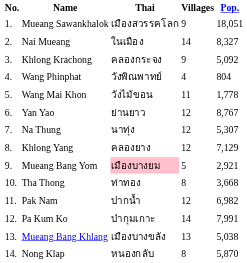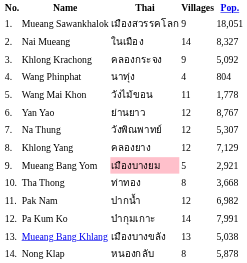Wang Phinphat | Thai: วังพิณพาทย์ -> นาทุ่ง
Na Thung | Thai: นาทุ่ง -> วังพิณพาทย์
Nong Klap | Pop.: 5,870 -> 5,878
